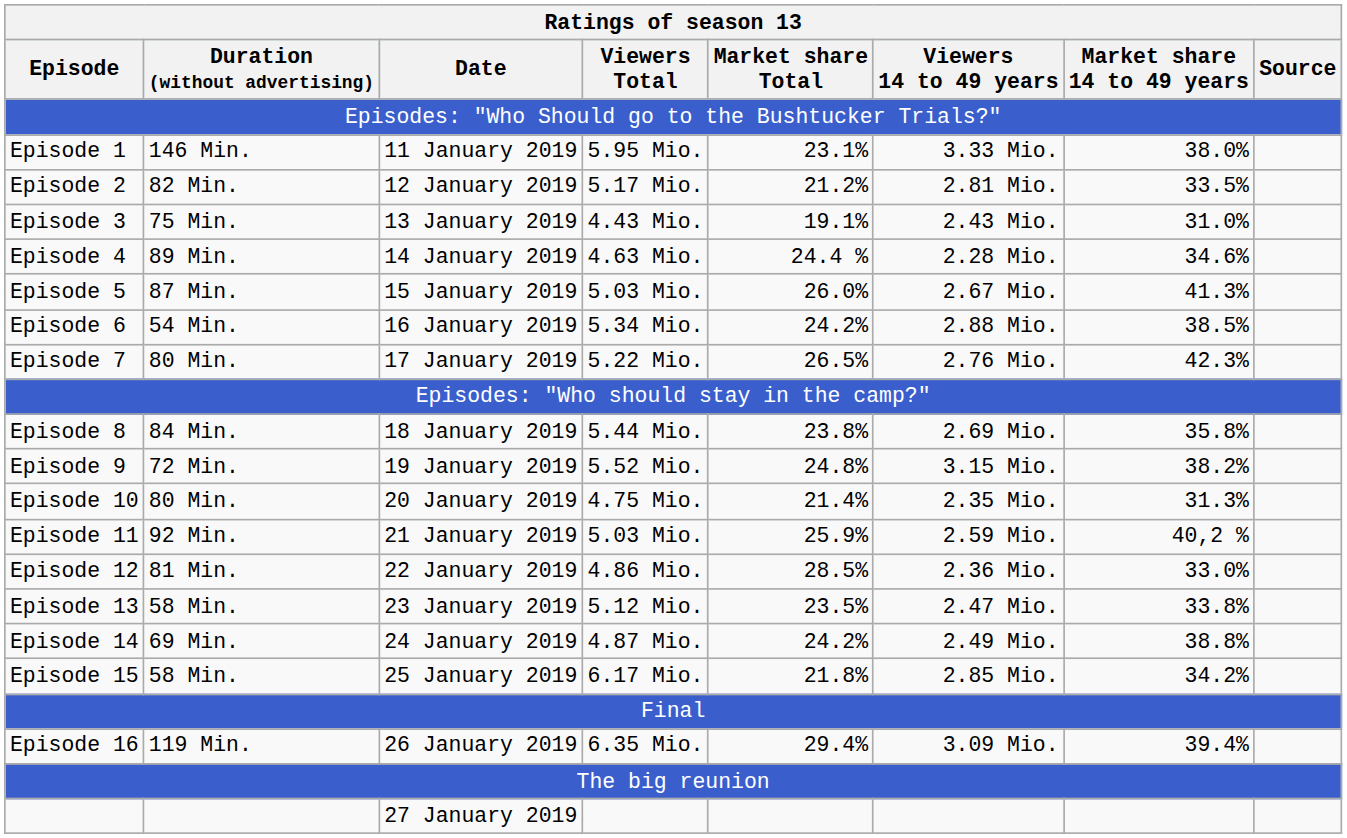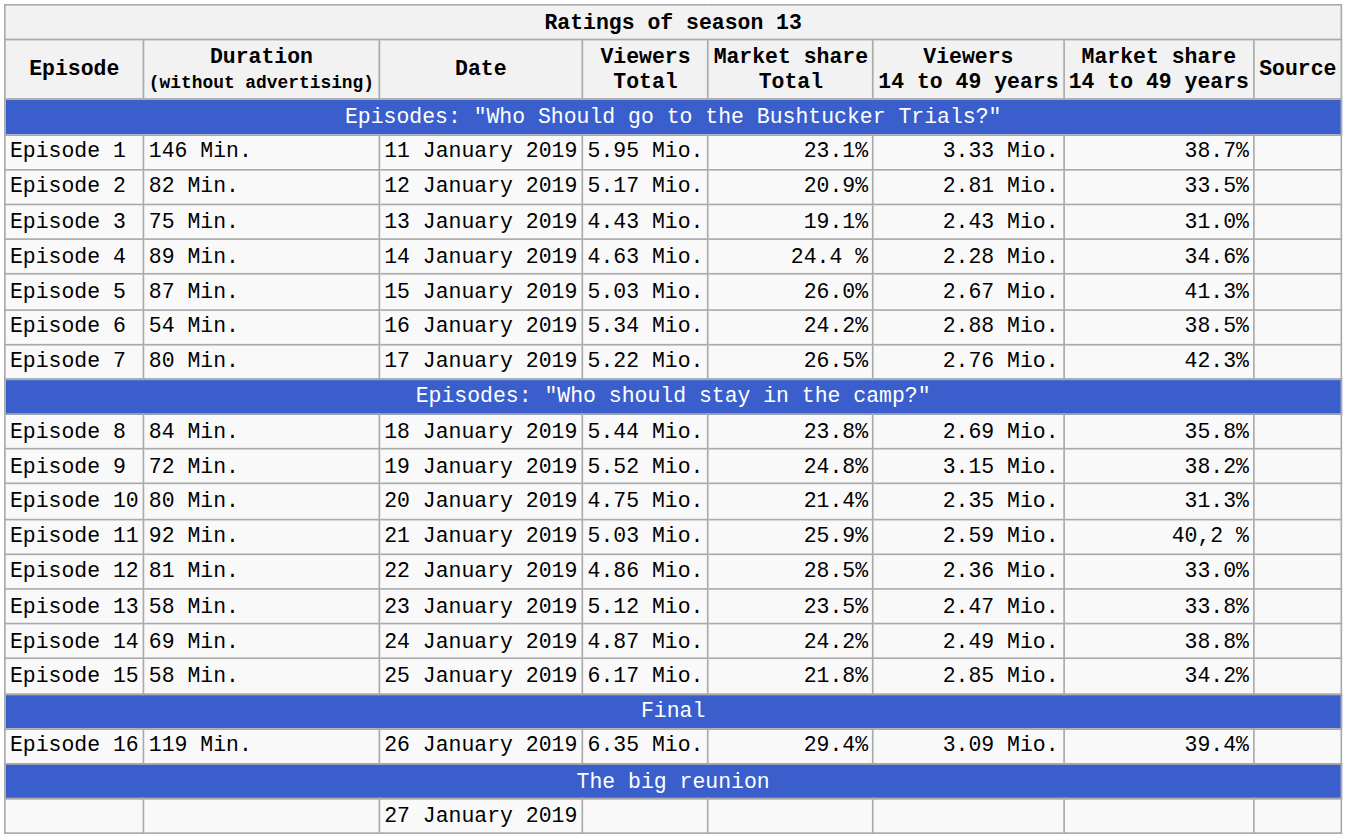Episode 1 | Market share 14 to 49 years: 38.0% -> 38.7%
Episode 2 | Market share Total: 21.2% -> 20.9%
